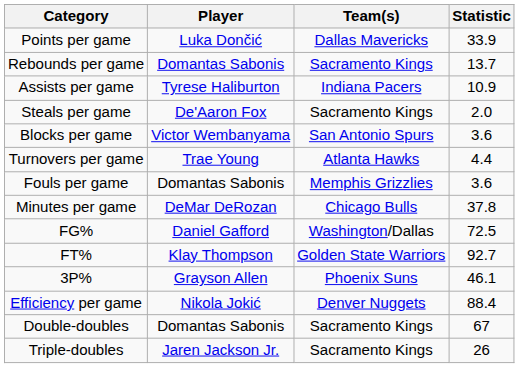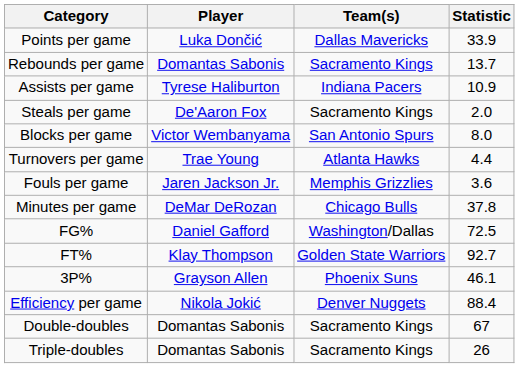Blocks per game | Statistic: 3.6 -> 8.0
Fouls per game | Player: Domantas Sabonis -> Jaren Jackson Jr.
Triple-doubles | Player: Jaren Jackson Jr. -> Domantas Sabonis
